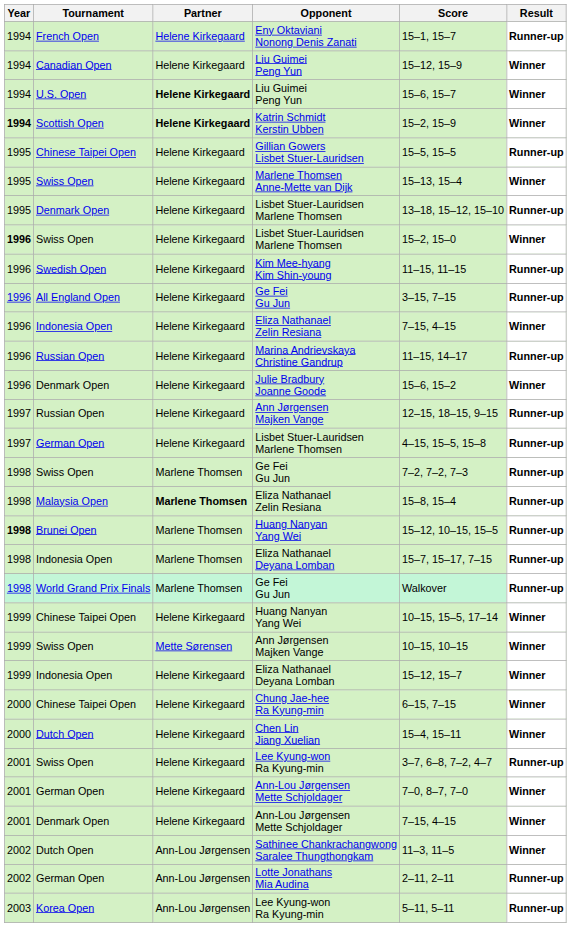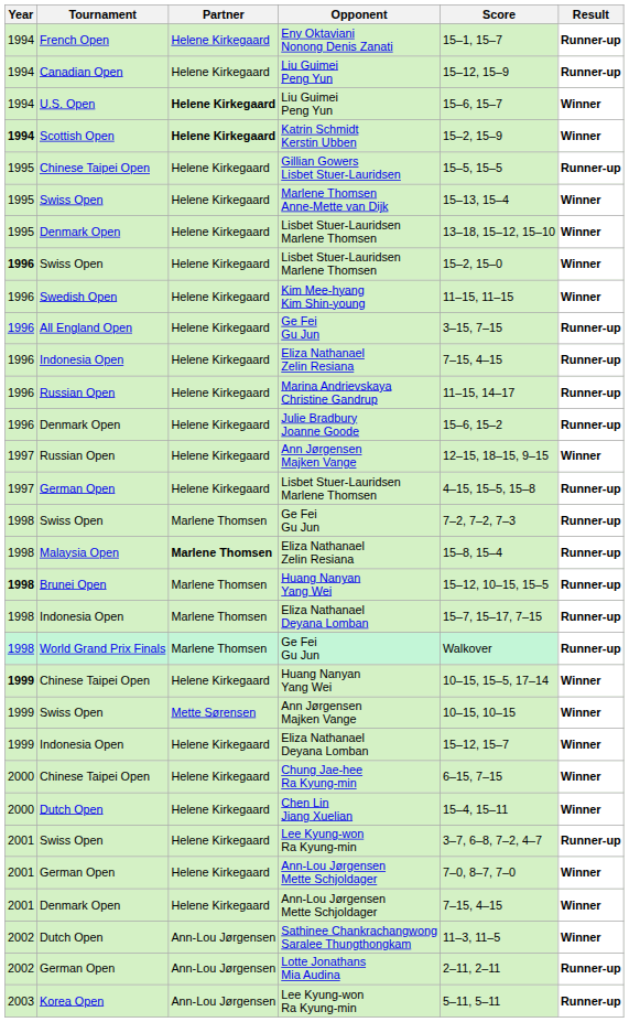Canadian Open / Liu Guimei Peng Yun | Result: Winner -> Runner-up
Denmark Open / Lisbet Stuer-Lauridsen Marlene Thomsen | Result: Runner-up -> Winner
Kim Mee-hyang Kim Shin-young | Result: Runner-up -> Winner
Indonesia Open / Eliza Nathanael Zelin Resiana | Result: Winner -> Runner-up
Julie Bradbury Joanne Goode | Result: Winner -> Runner-up
Russian Open / Ann Jørgensen Majken Vange | Result: Runner-up -> Winner
Chinese Taipei Open / Huang Nanyan Yang Wei | Year: normal -> bold
